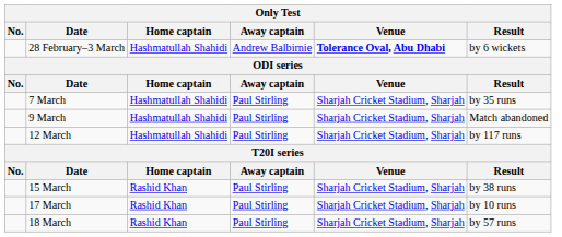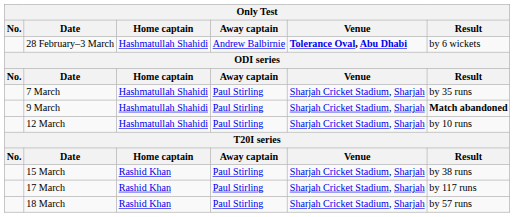9 March | Result: normal -> bold
12 March | Result: by 117 runs -> by 10 runs
17 March | Result: by 10 runs -> by 117 runs
